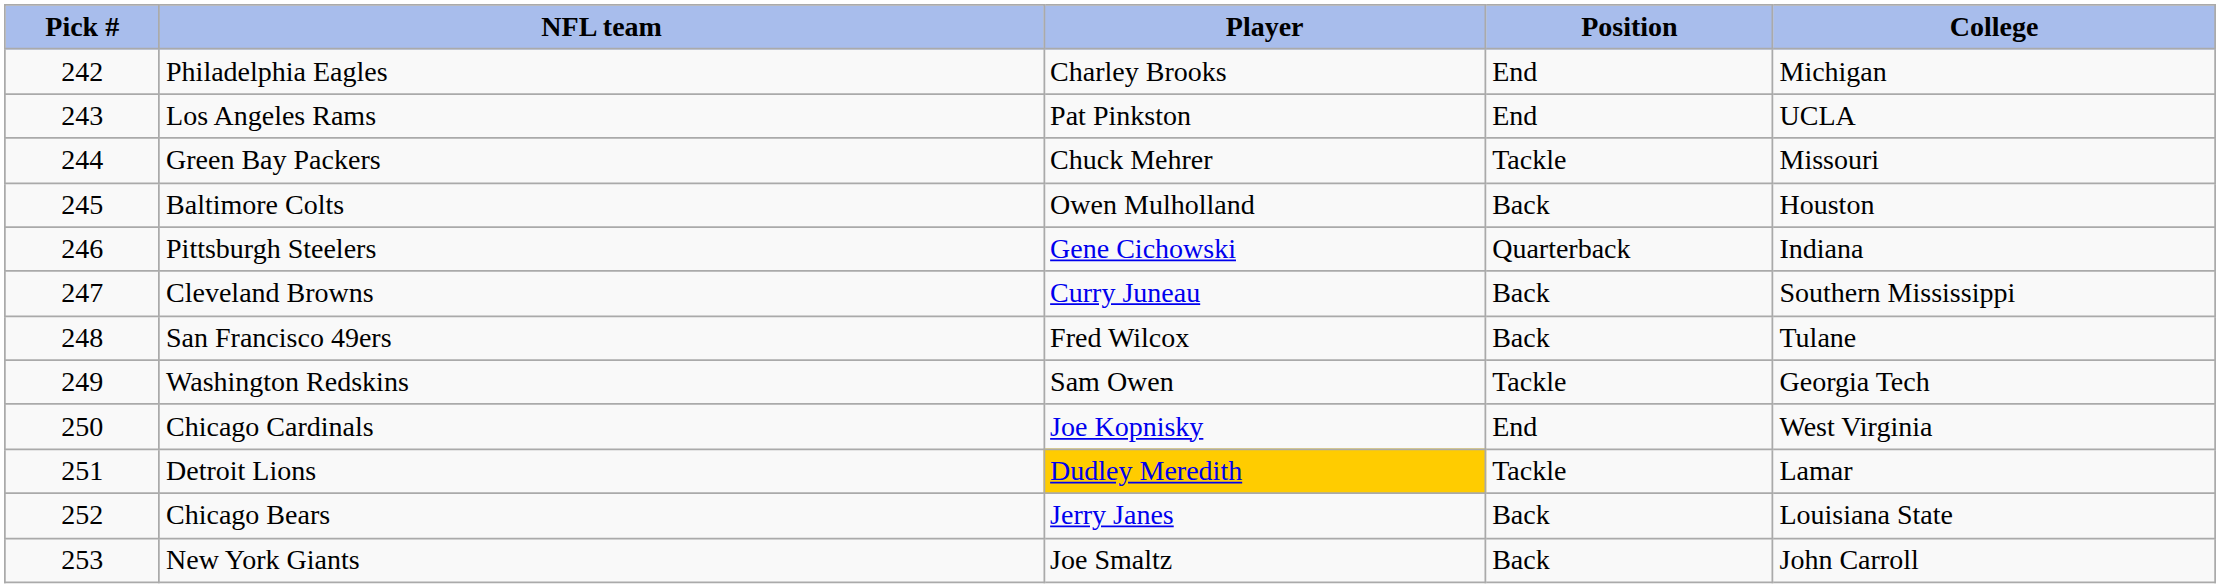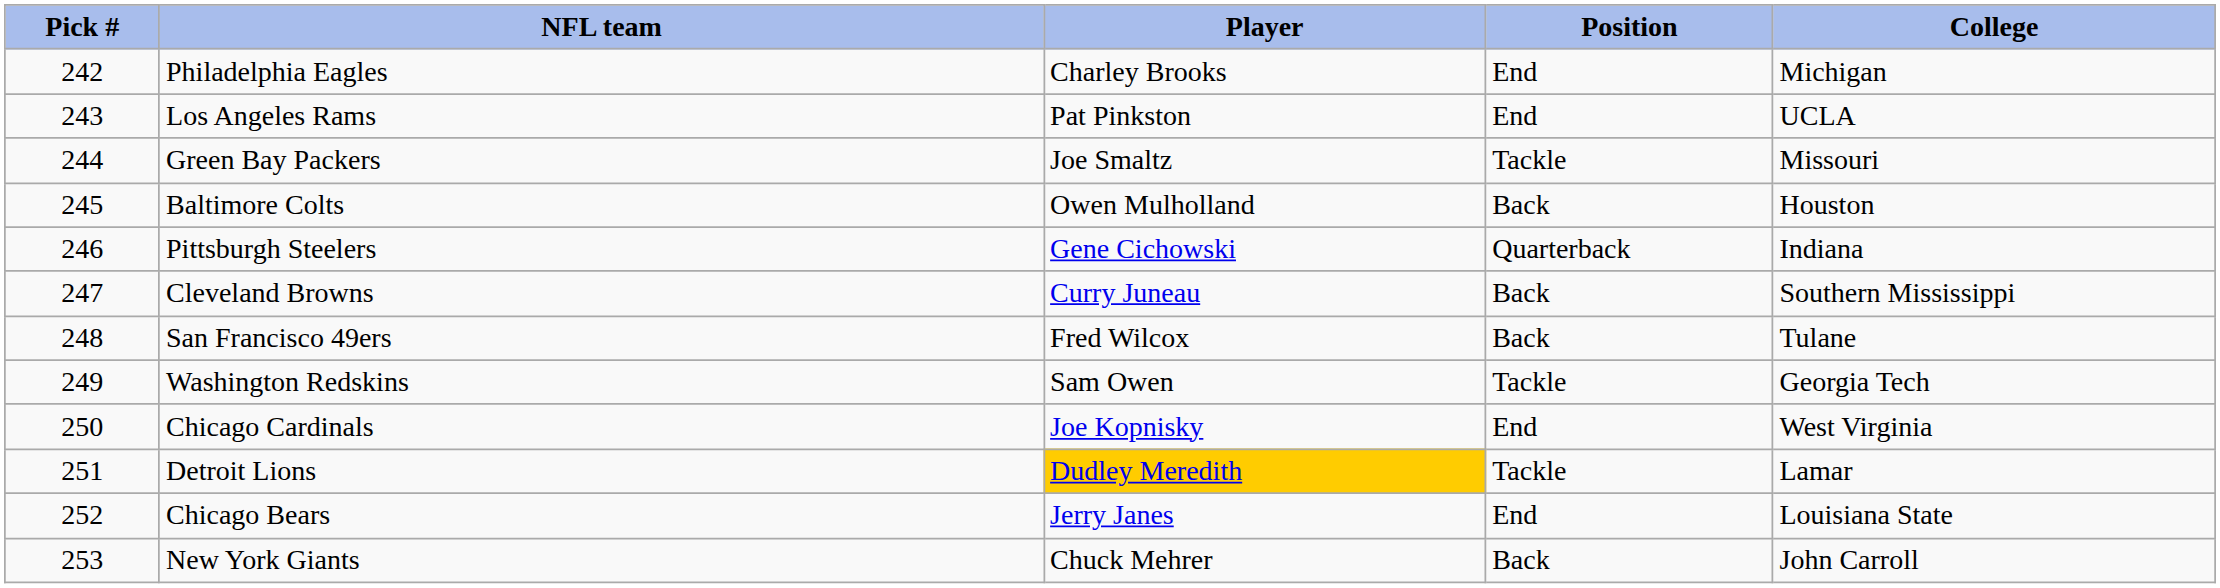Green Bay Packers | Player: Chuck Mehrer -> Joe Smaltz
Chicago Bears | Position: Back -> End
New York Giants | Player: Joe Smaltz -> Chuck Mehrer
